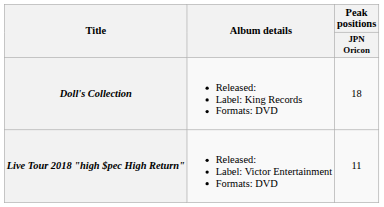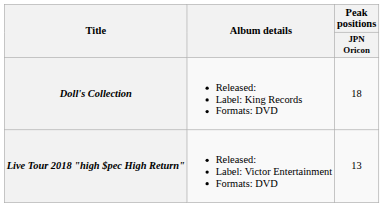Live Tour 2018 "high $pec High Return" | Peak positions / JPN Oricon: 11 -> 13
